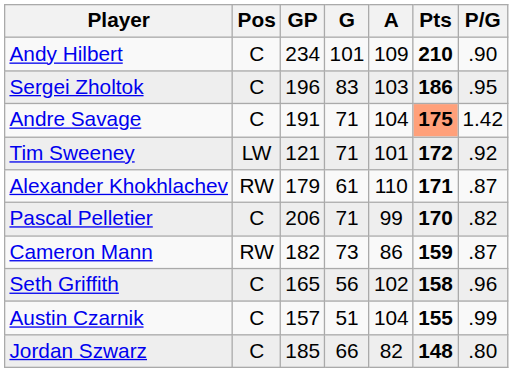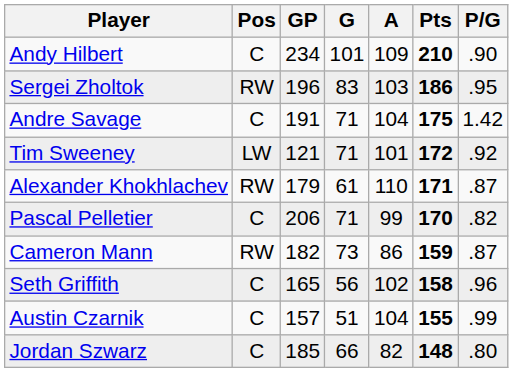Sergei Zholtok | Pos: C -> RW
Andre Savage | Pts: lightsalmon background -> no background
